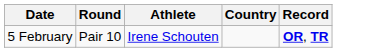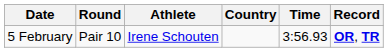+ column: Time | 3:56.93
